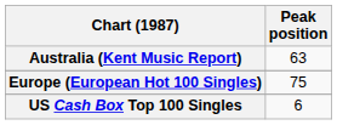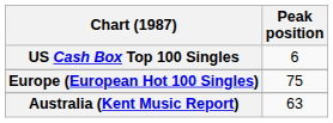rows swapped: Australia (Kent Music Report) <-> US Cash Box Top 100 Singles
